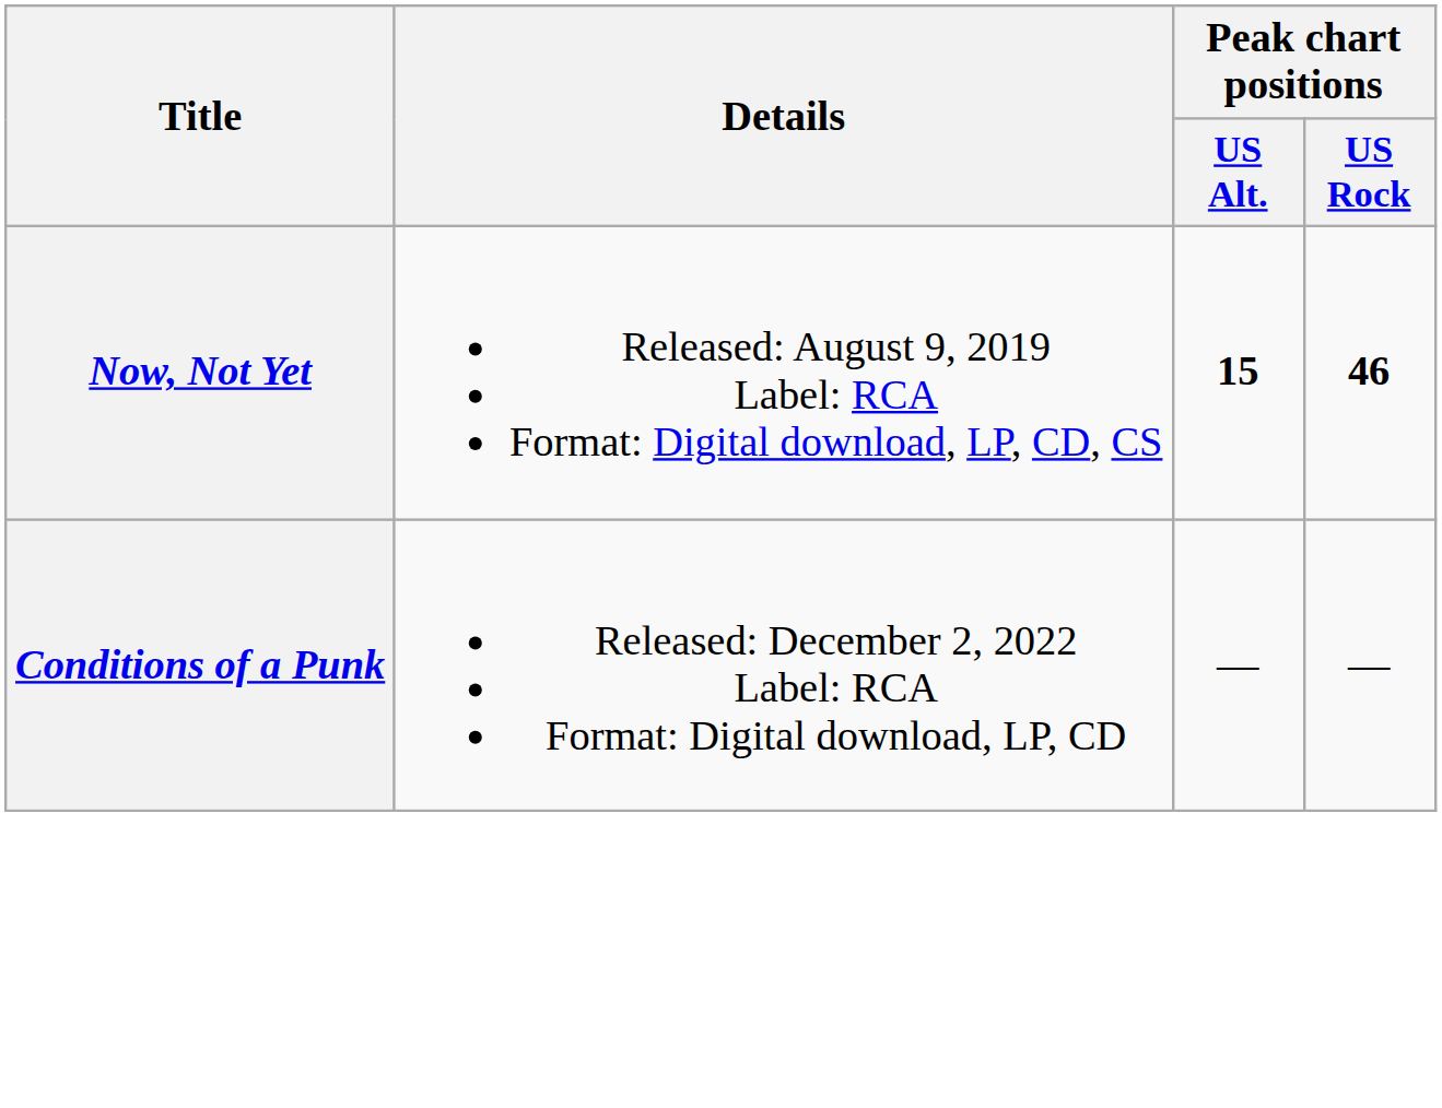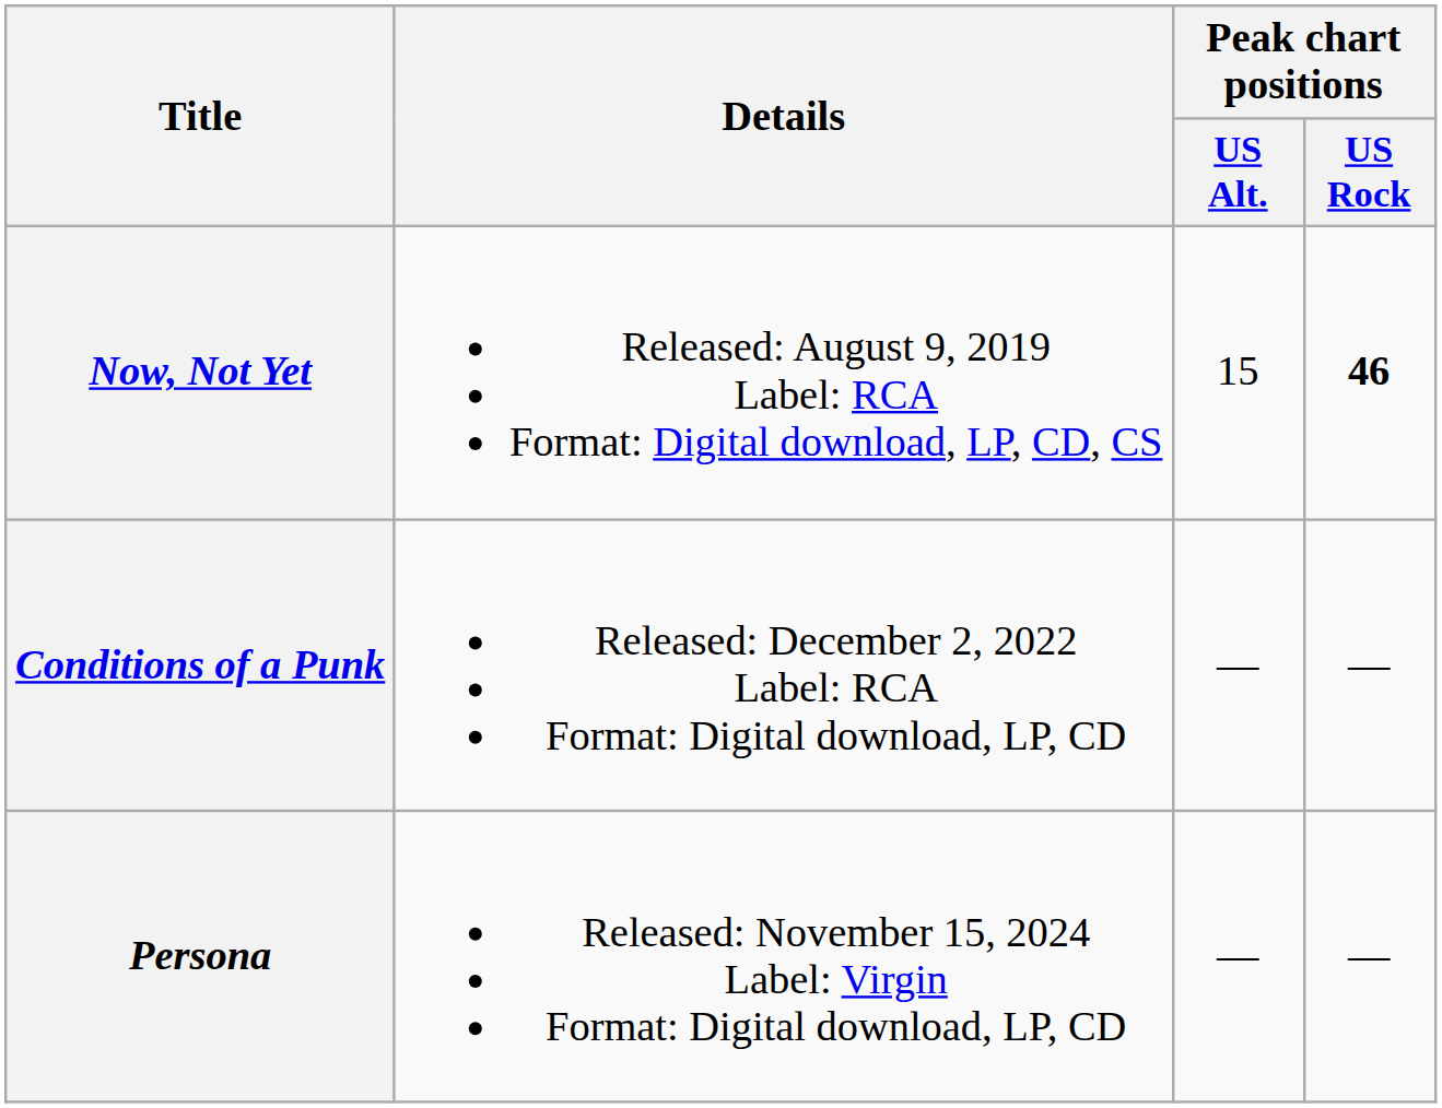Now, Not Yet | Peak chart positions / US Alt.: bold -> normal
+ row: Persona | Released: November 15, 2024 Label: Virgin Format: Digital download, LP, CD | — | —
